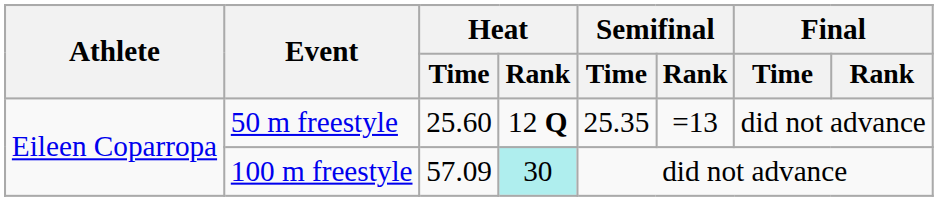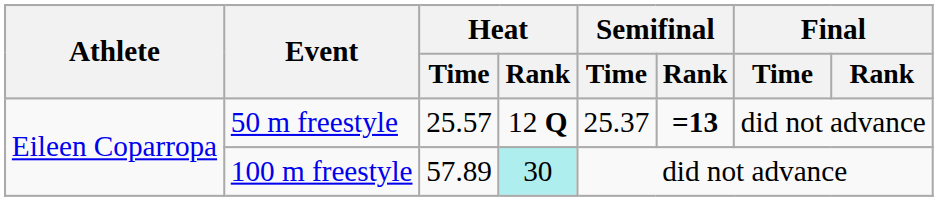50 m freestyle | Heat / Time: 25.60 -> 25.57
50 m freestyle | Semifinal / Time: 25.35 -> 25.37
50 m freestyle | Semifinal / Rank: normal -> bold
100 m freestyle | Heat / Time: 57.09 -> 57.89
